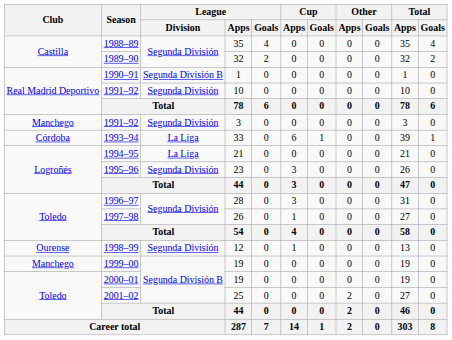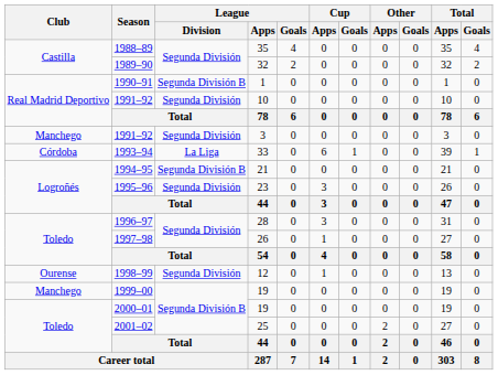1994–95 | League / Division: La Liga -> Segunda División B
